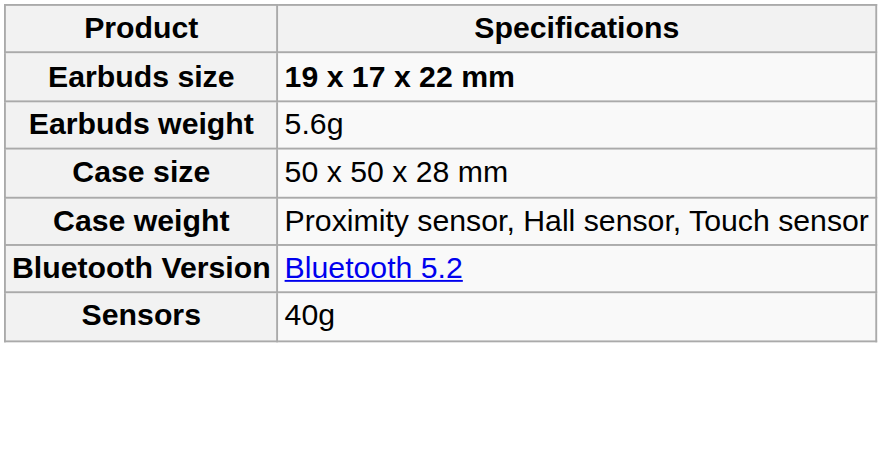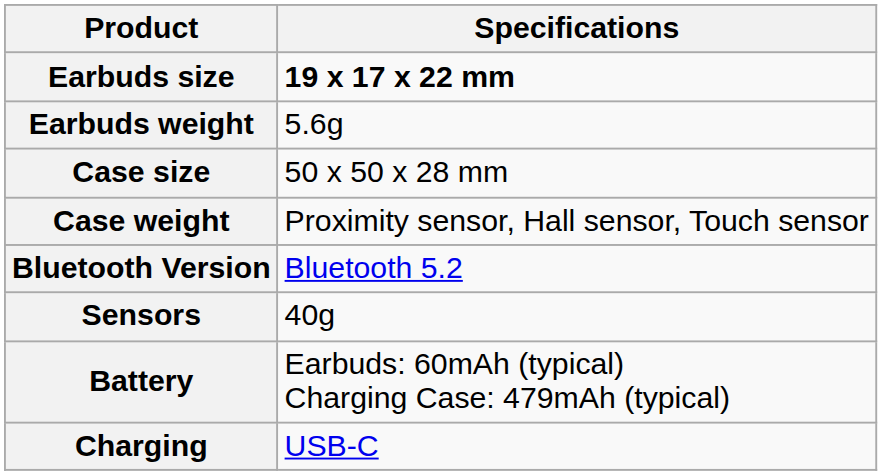+ row: Battery | Earbuds: 60mAh (typical) Charging Case: 479mAh (typical)
+ row: Charging | USB-C
